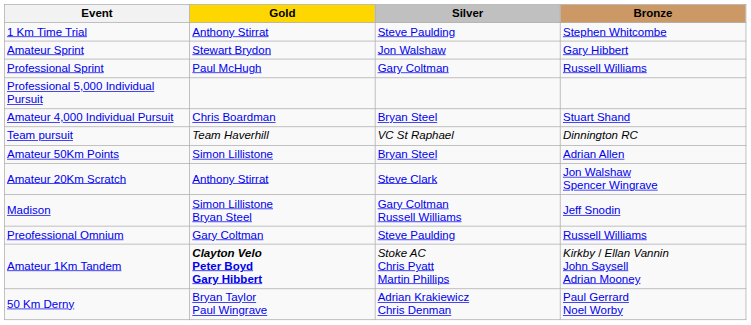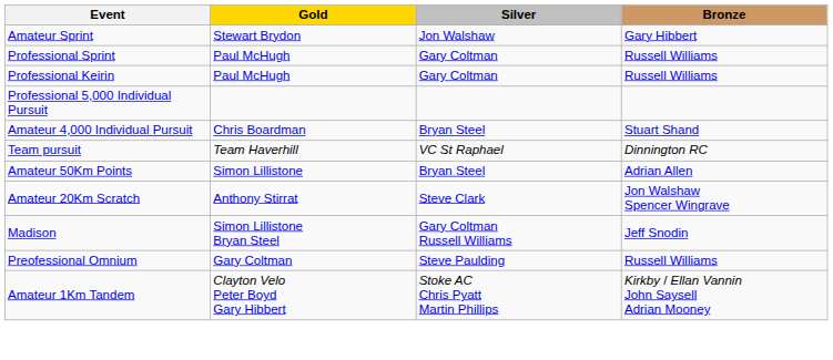- row: 1 Km Time Trial | Anthony Stirrat | Steve Paulding | Stephen Whitcombe
+ row: Professional Keirin | Paul McHugh | Gary Coltman | Russell Williams
Amateur 1Km Tandem | Gold: bold -> normal
- row: 50 Km Derny | Bryan Taylor Paul Wingrave | Adrian Krakiewicz Chris Denman | Paul Gerrard Noel Worby
